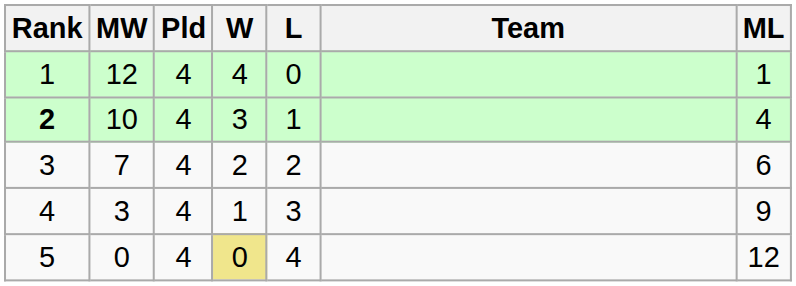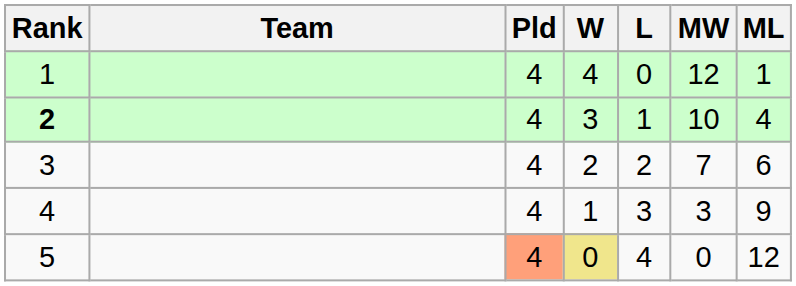columns swapped: Team <-> MW
5 | Pld: no background -> lightsalmon background
